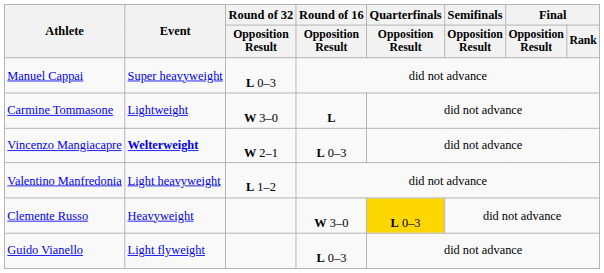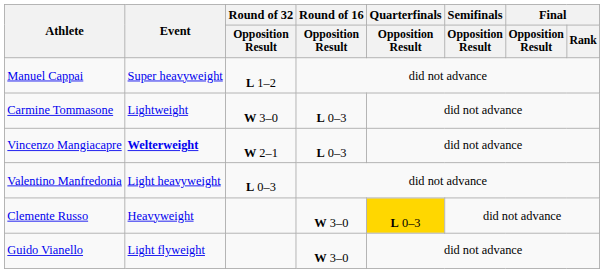Manuel Cappai | Round of 32 / Opposition Result: L 0–3 -> L 1–2
Carmine Tommasone | Round of 16 / Opposition Result: L -> L 0–3
Valentino Manfredonia | Round of 32 / Opposition Result: L 1–2 -> L 0–3
Guido Vianello | Round of 16 / Opposition Result: L 0–3 -> W 3–0
